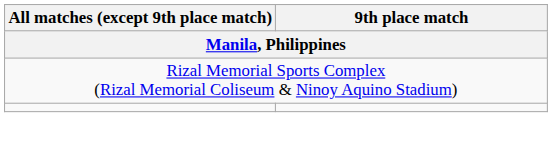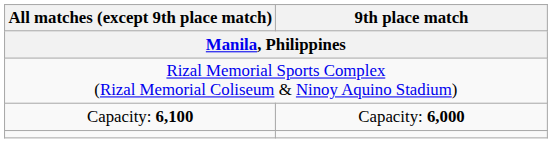+ row: Capacity: 6,100 | Capacity: 6,000
